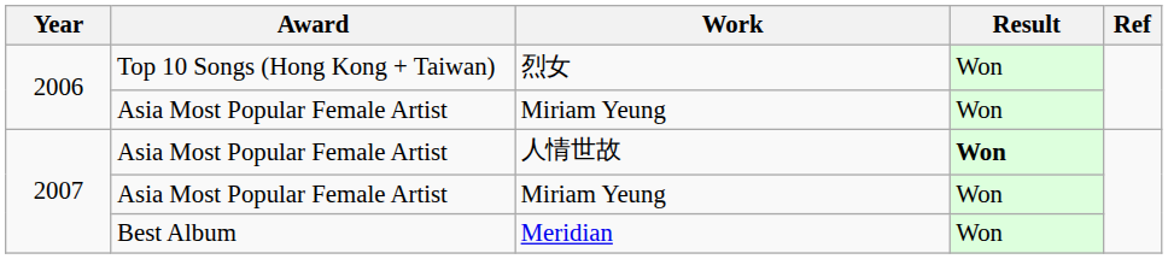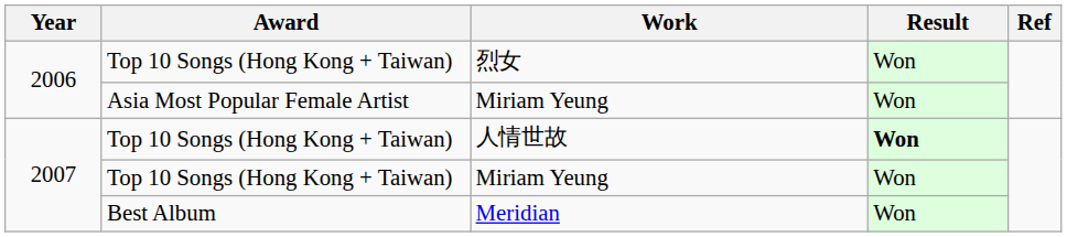人情世故 | Award: Asia Most Popular Female Artist -> Top 10 Songs (Hong Kong + Taiwan)
2007 / Miriam Yeung | Award: Asia Most Popular Female Artist -> Top 10 Songs (Hong Kong + Taiwan)
